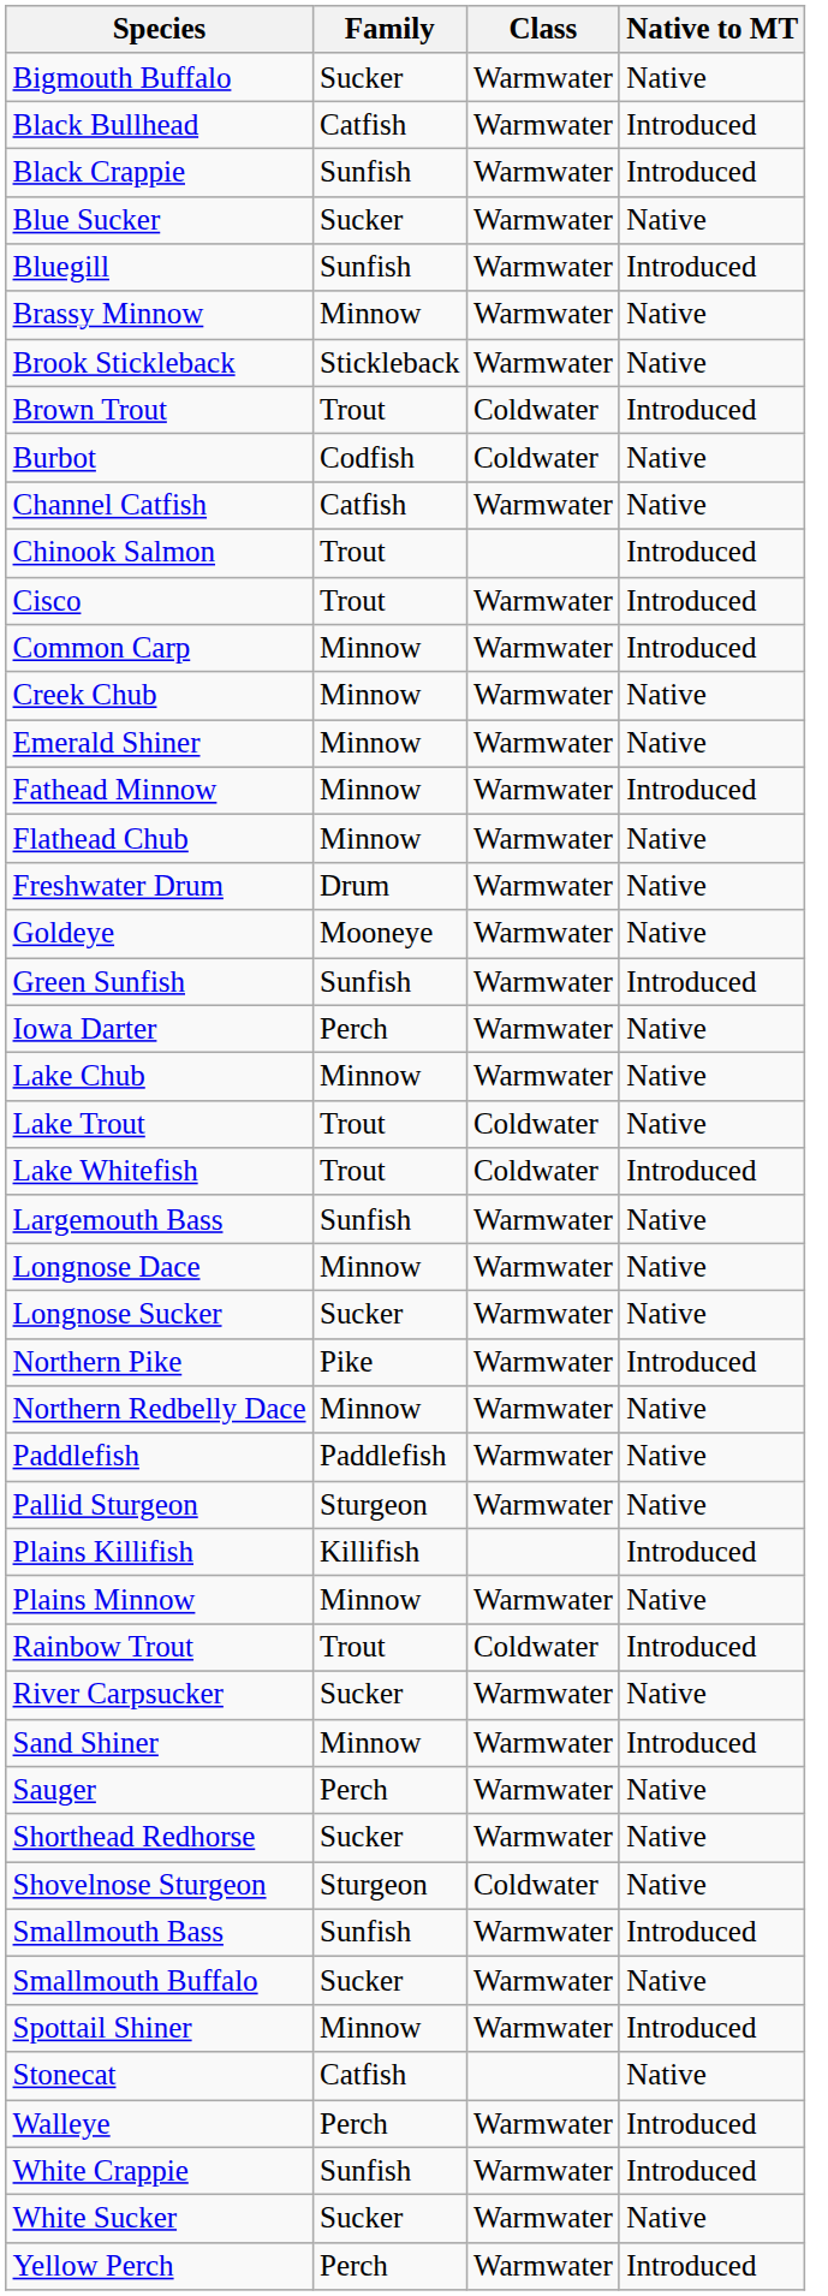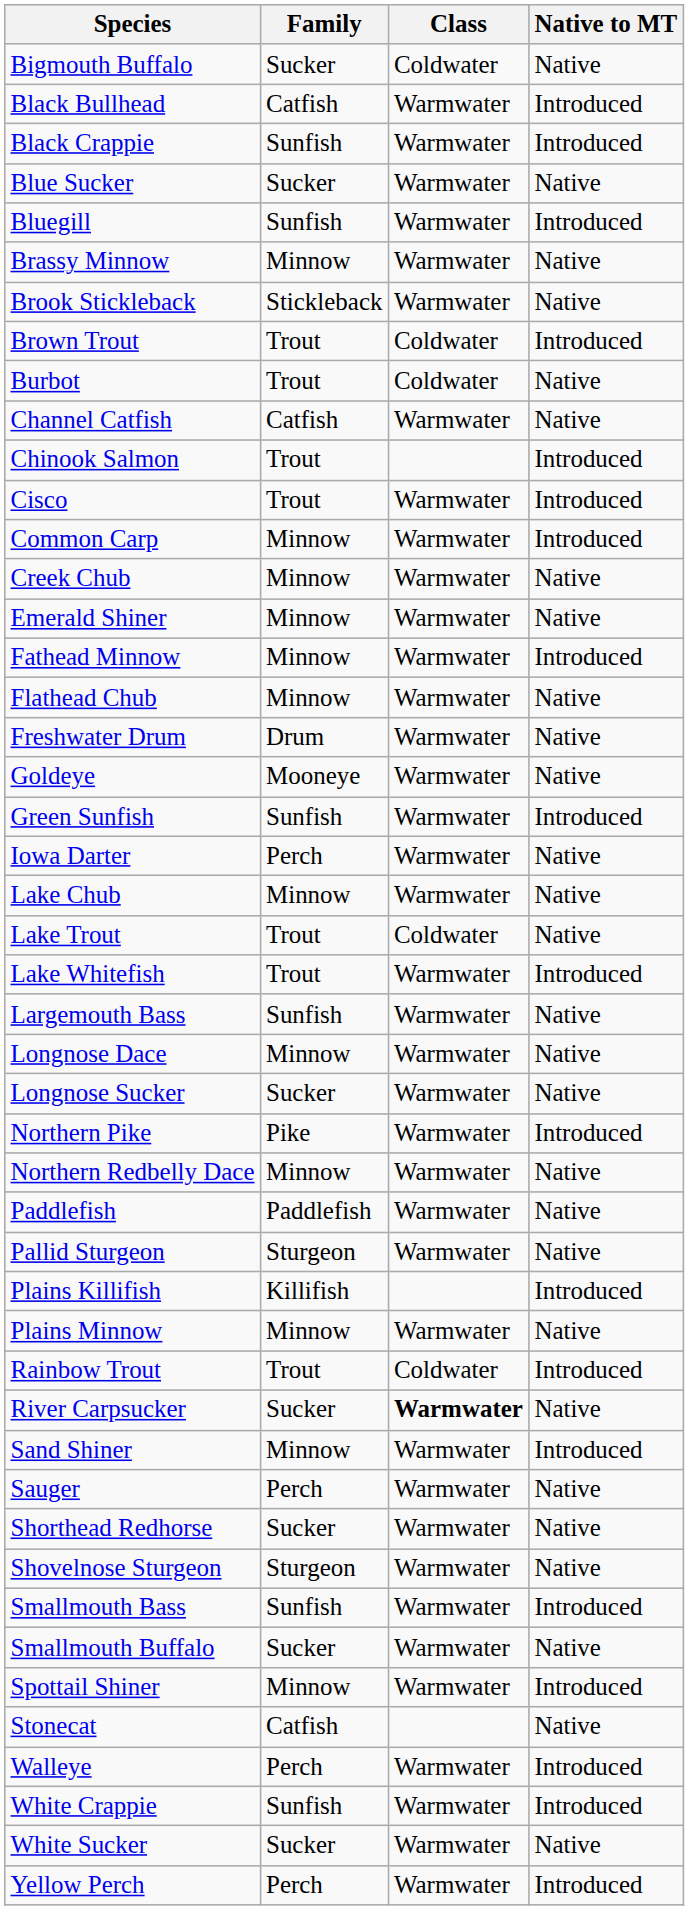Bigmouth Buffalo | Class: Warmwater -> Coldwater
Burbot | Family: Codfish -> Trout
Lake Whitefish | Class: Coldwater -> Warmwater
River Carpsucker | Class: normal -> bold
Shovelnose Sturgeon | Class: Coldwater -> Warmwater
